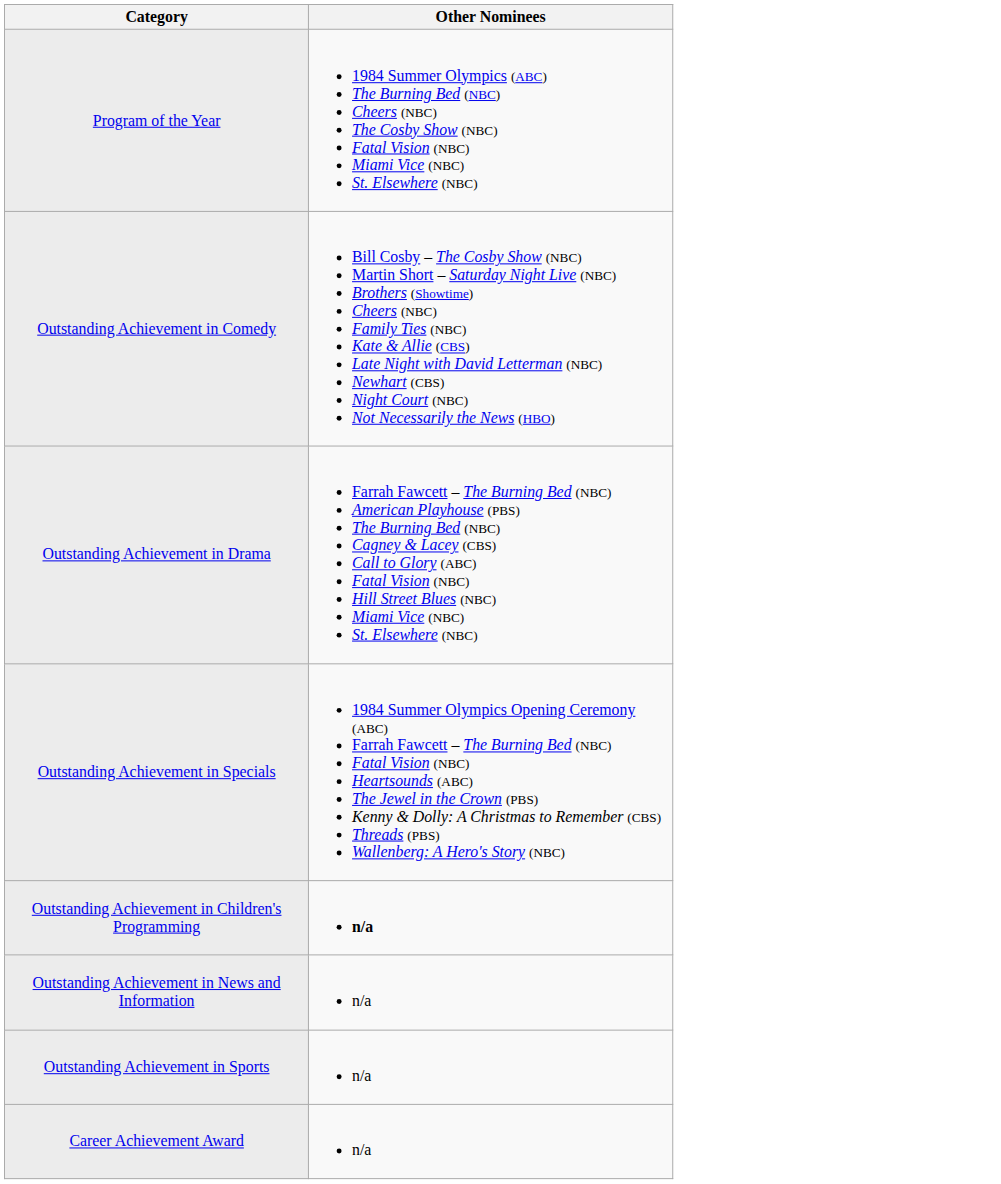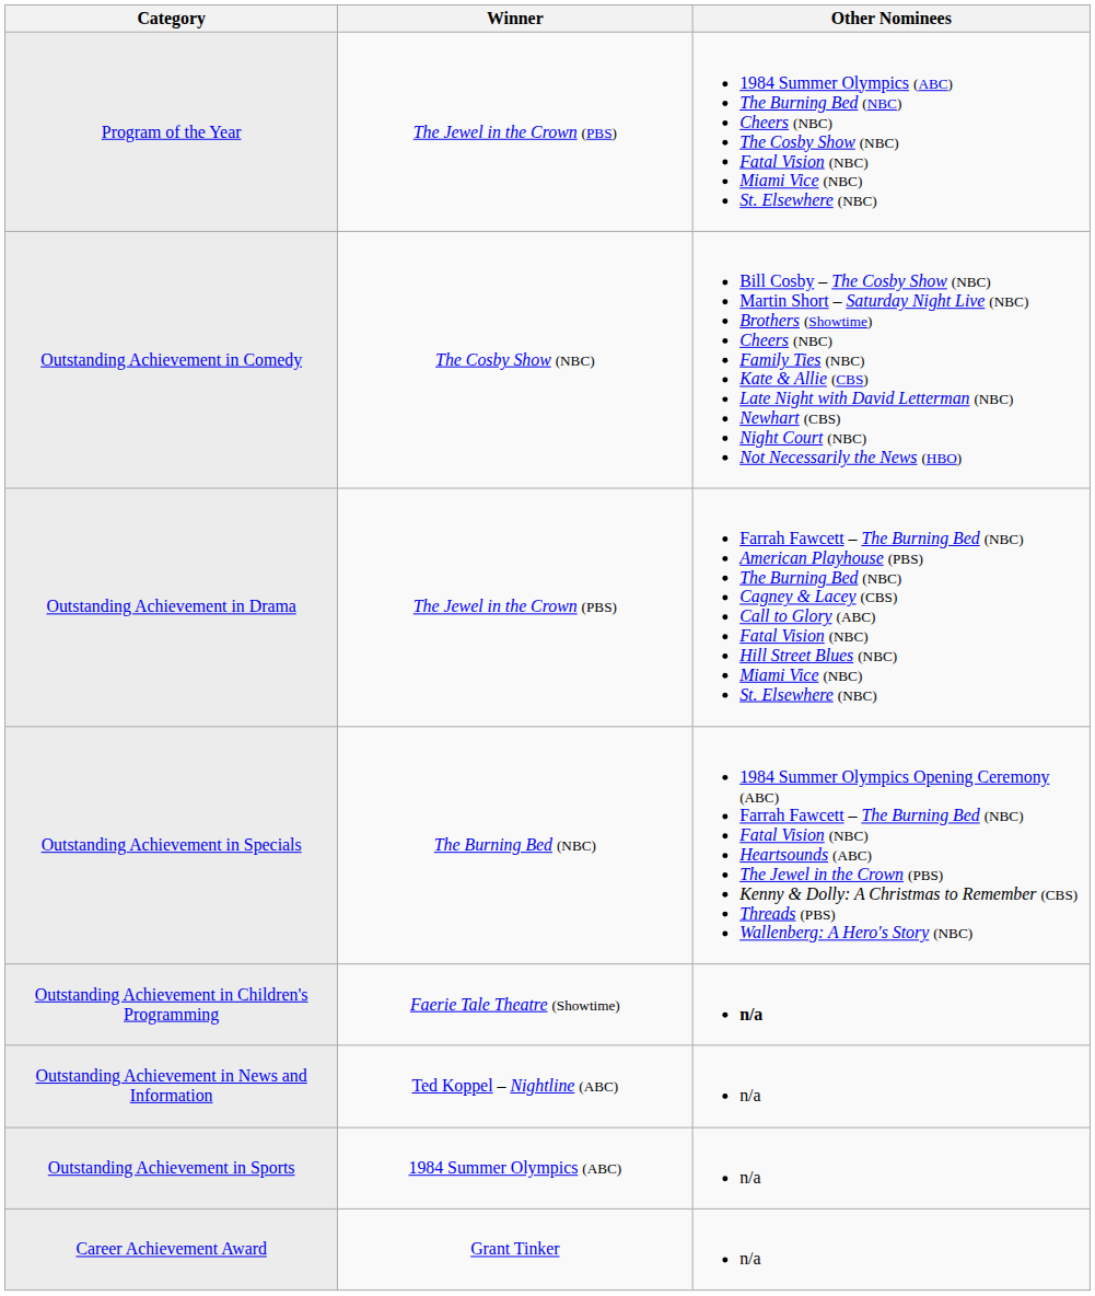+ column: Winner | The Jewel in the Crown (PBS) | The Cosby Show (NBC) | The Jewel in the Crown (PBS) | The Burning Bed (NBC) | Faerie Tale Theatre (Showtime) | Ted Koppel – Nightline (ABC) | 1984 Summer Olympics (ABC) | Grant Tinker
